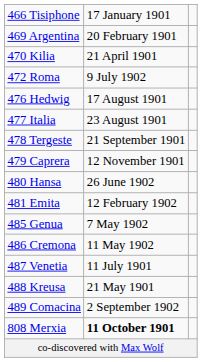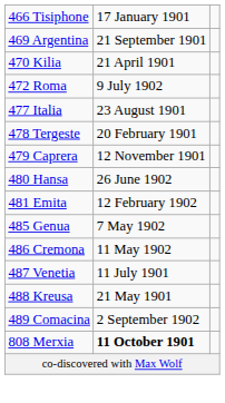469 Argentina | column 2: 20 February 1901 -> 21 September 1901
- row: 476 Hedwig | 17 August 1901
478 Tergeste | column 2: 21 September 1901 -> 20 February 1901
